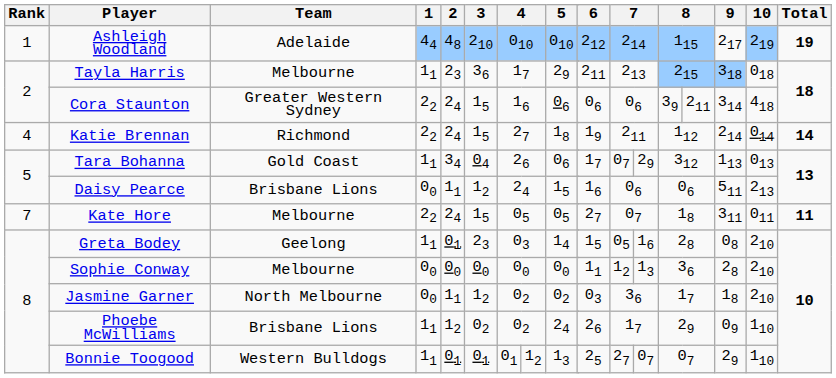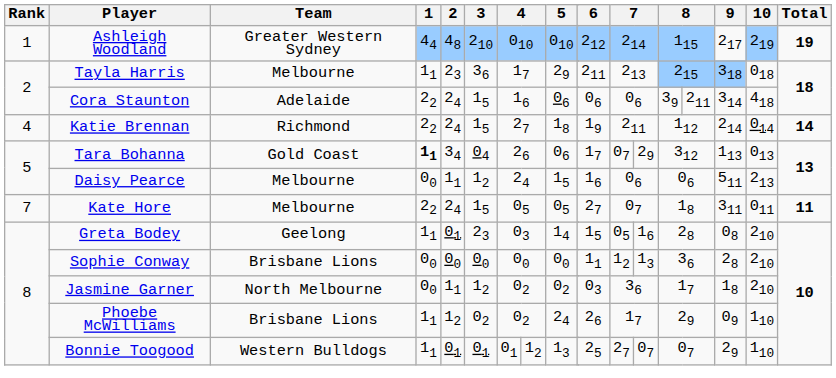Ashleigh Woodland | Team: Adelaide -> Greater Western Sydney
Cora Staunton | Team: Greater Western Sydney -> Adelaide
Tara Bohanna | 1: normal -> bold
Daisy Pearce | Team: Brisbane Lions -> Melbourne
Sophie Conway | Team: Melbourne -> Brisbane Lions
